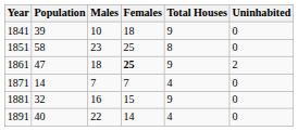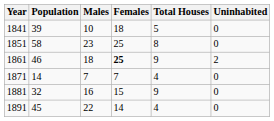1841 | Total Houses: 9 -> 5
1861 | Population: 47 -> 46
1891 | Population: 40 -> 45
